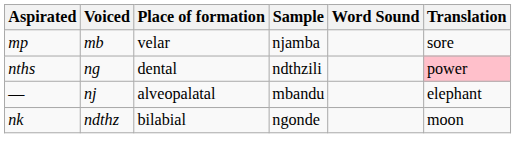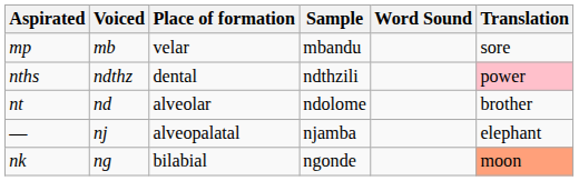mp | Sample: njamba -> mbandu
nths | Voiced: ng -> ndthz
+ row: nt | nd | alveolar | ndolome | brother
— | Sample: mbandu -> njamba
nk | Voiced: ndthz -> ng
nk | Translation: no background -> lightsalmon background
